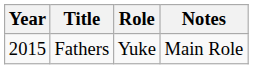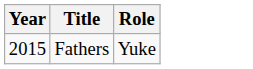- column: Notes | Main Role
